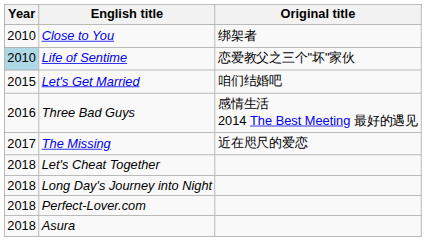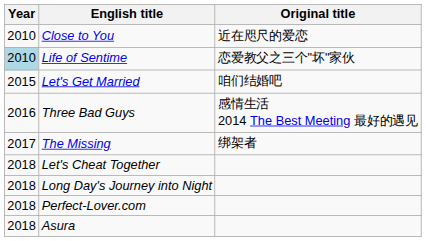Close to You | Original title: 绑架者 -> 近在咫尺的爱恋
The Missing | Original title: 近在咫尺的爱恋 -> 绑架者
